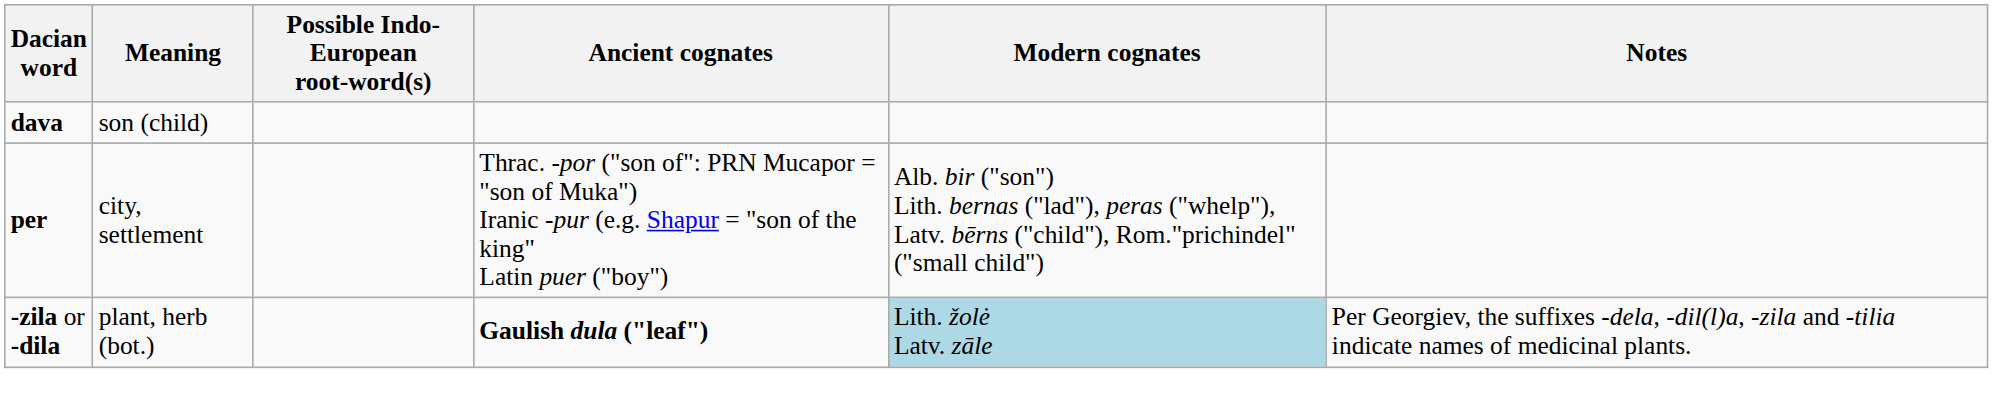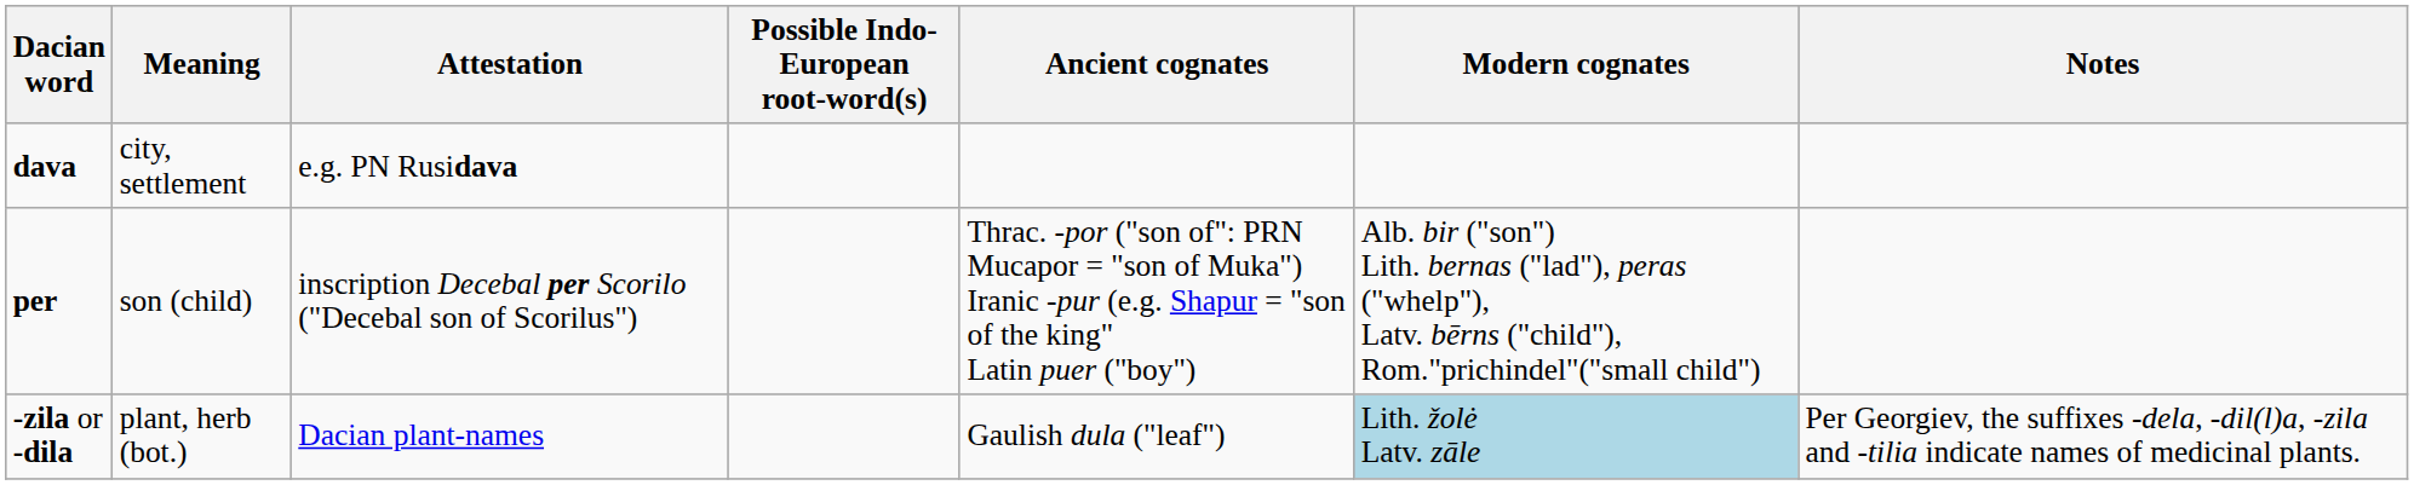+ column: Attestation | e.g. PN Rusidava | inscription Decebal per Scorilo ("Decebal son of Scorilus") | Dacian plant-names
dava | Meaning: son (child) -> city, settlement
per | Meaning: city, settlement -> son (child)
-zila or -dila | Ancient cognates: bold -> normal
